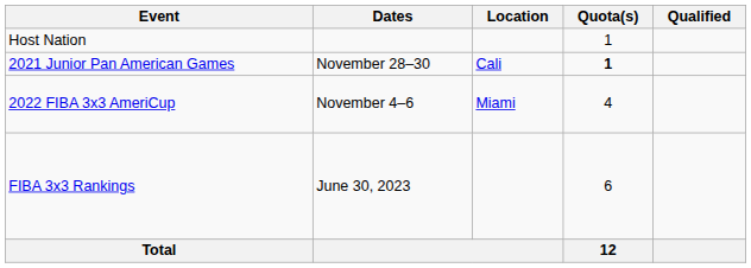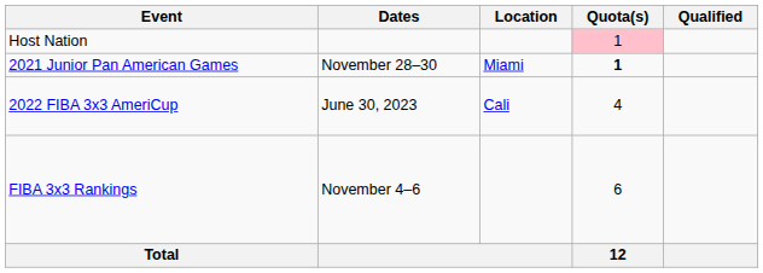Host Nation | Quota(s): no background -> pink background
2021 Junior Pan American Games | Location: Cali -> Miami
2022 FIBA 3x3 AmeriCup | Dates: November 4–6 -> June 30, 2023
2022 FIBA 3x3 AmeriCup | Location: Miami -> Cali
FIBA 3x3 Rankings | Dates: June 30, 2023 -> November 4–6
